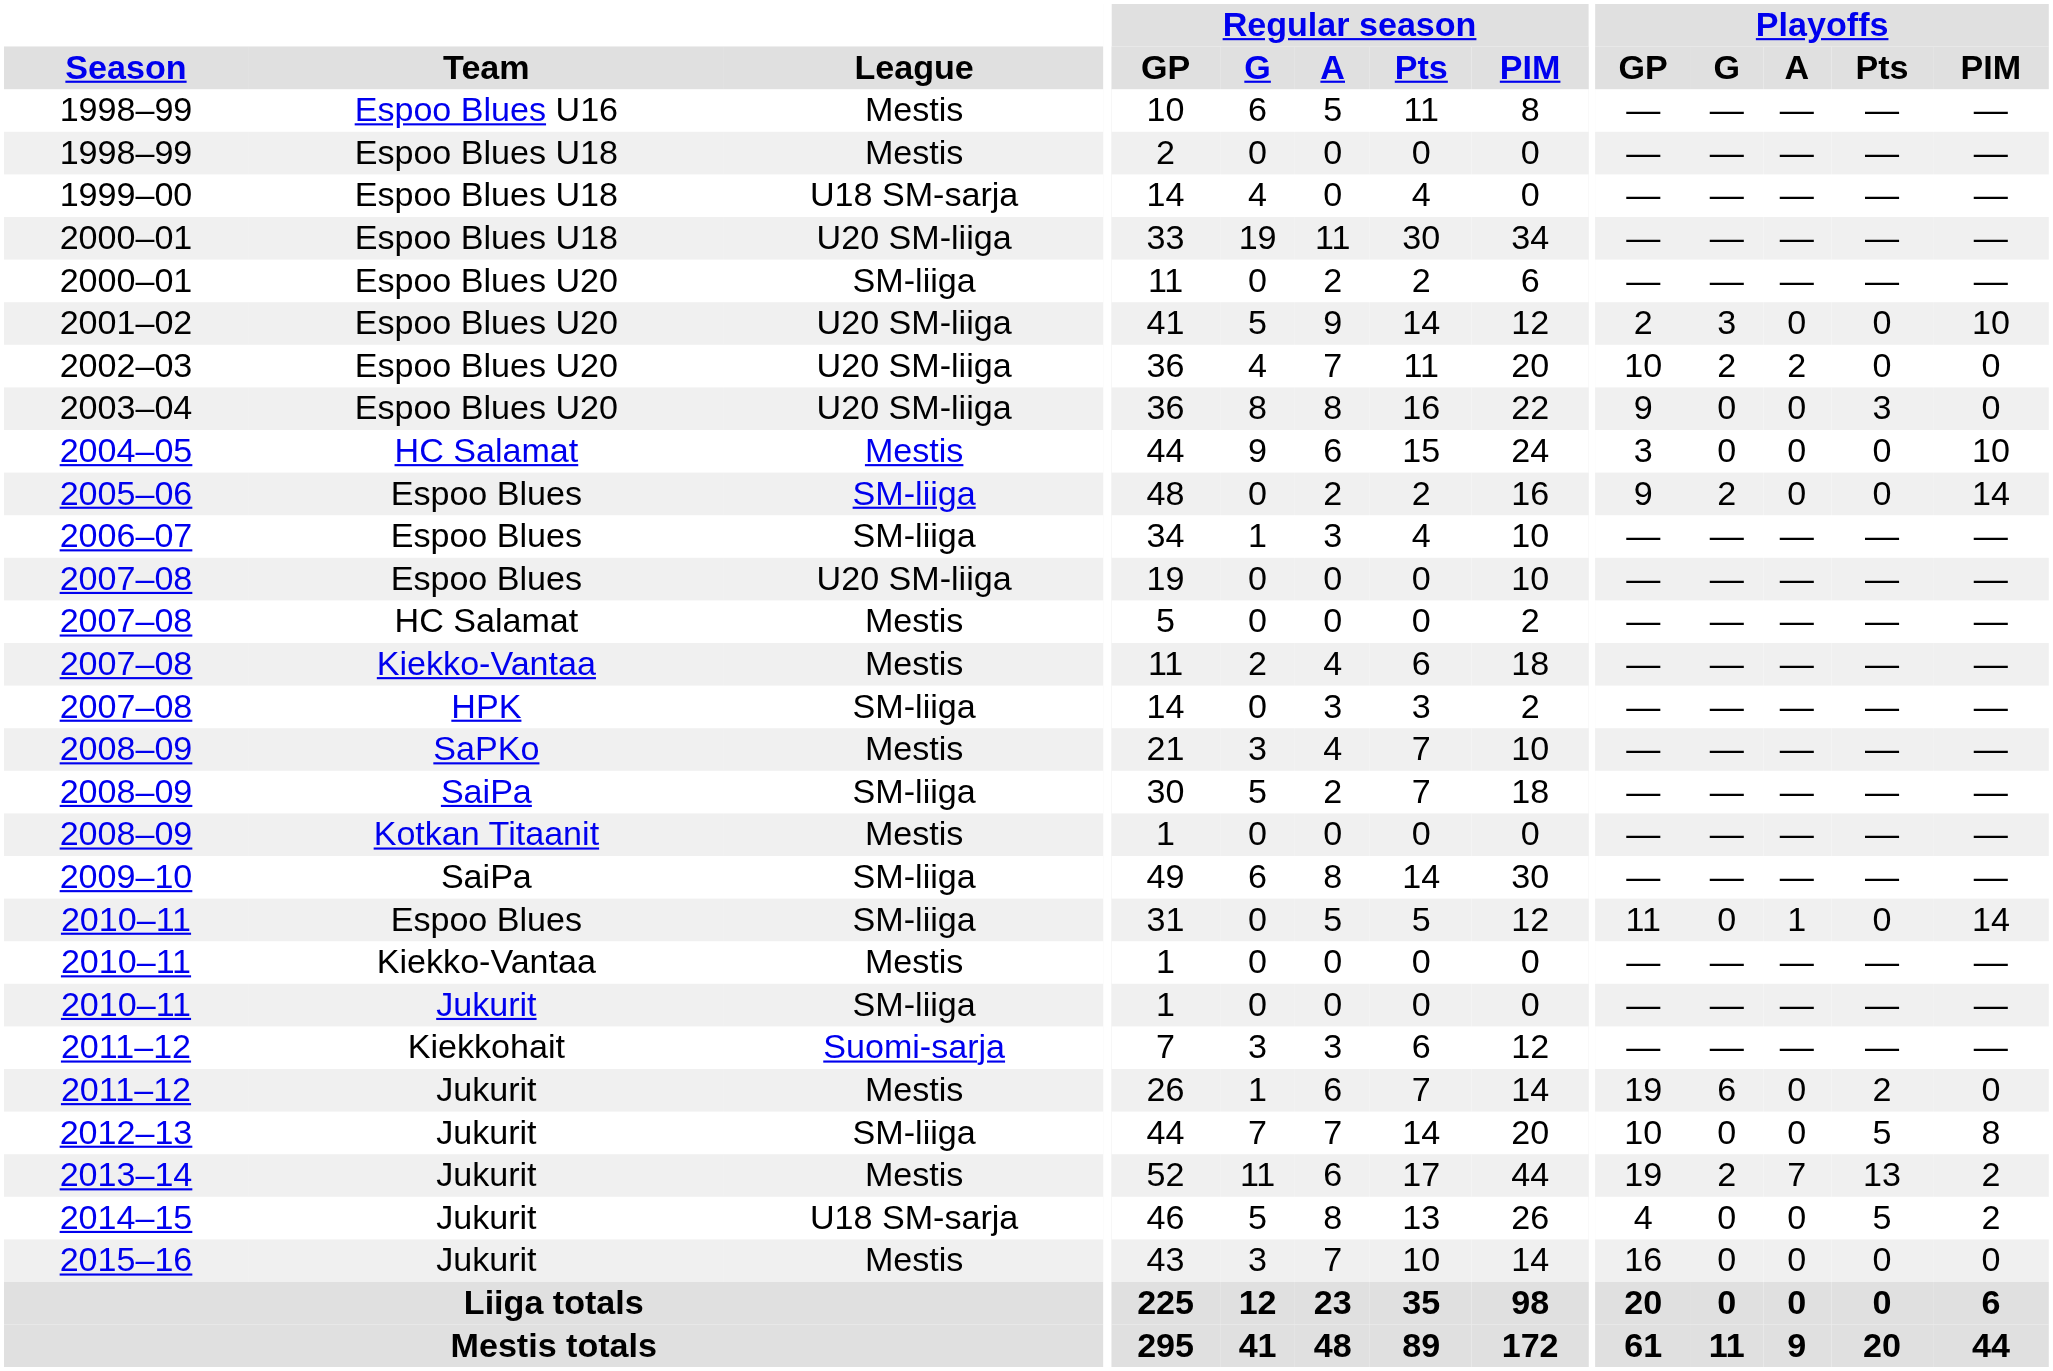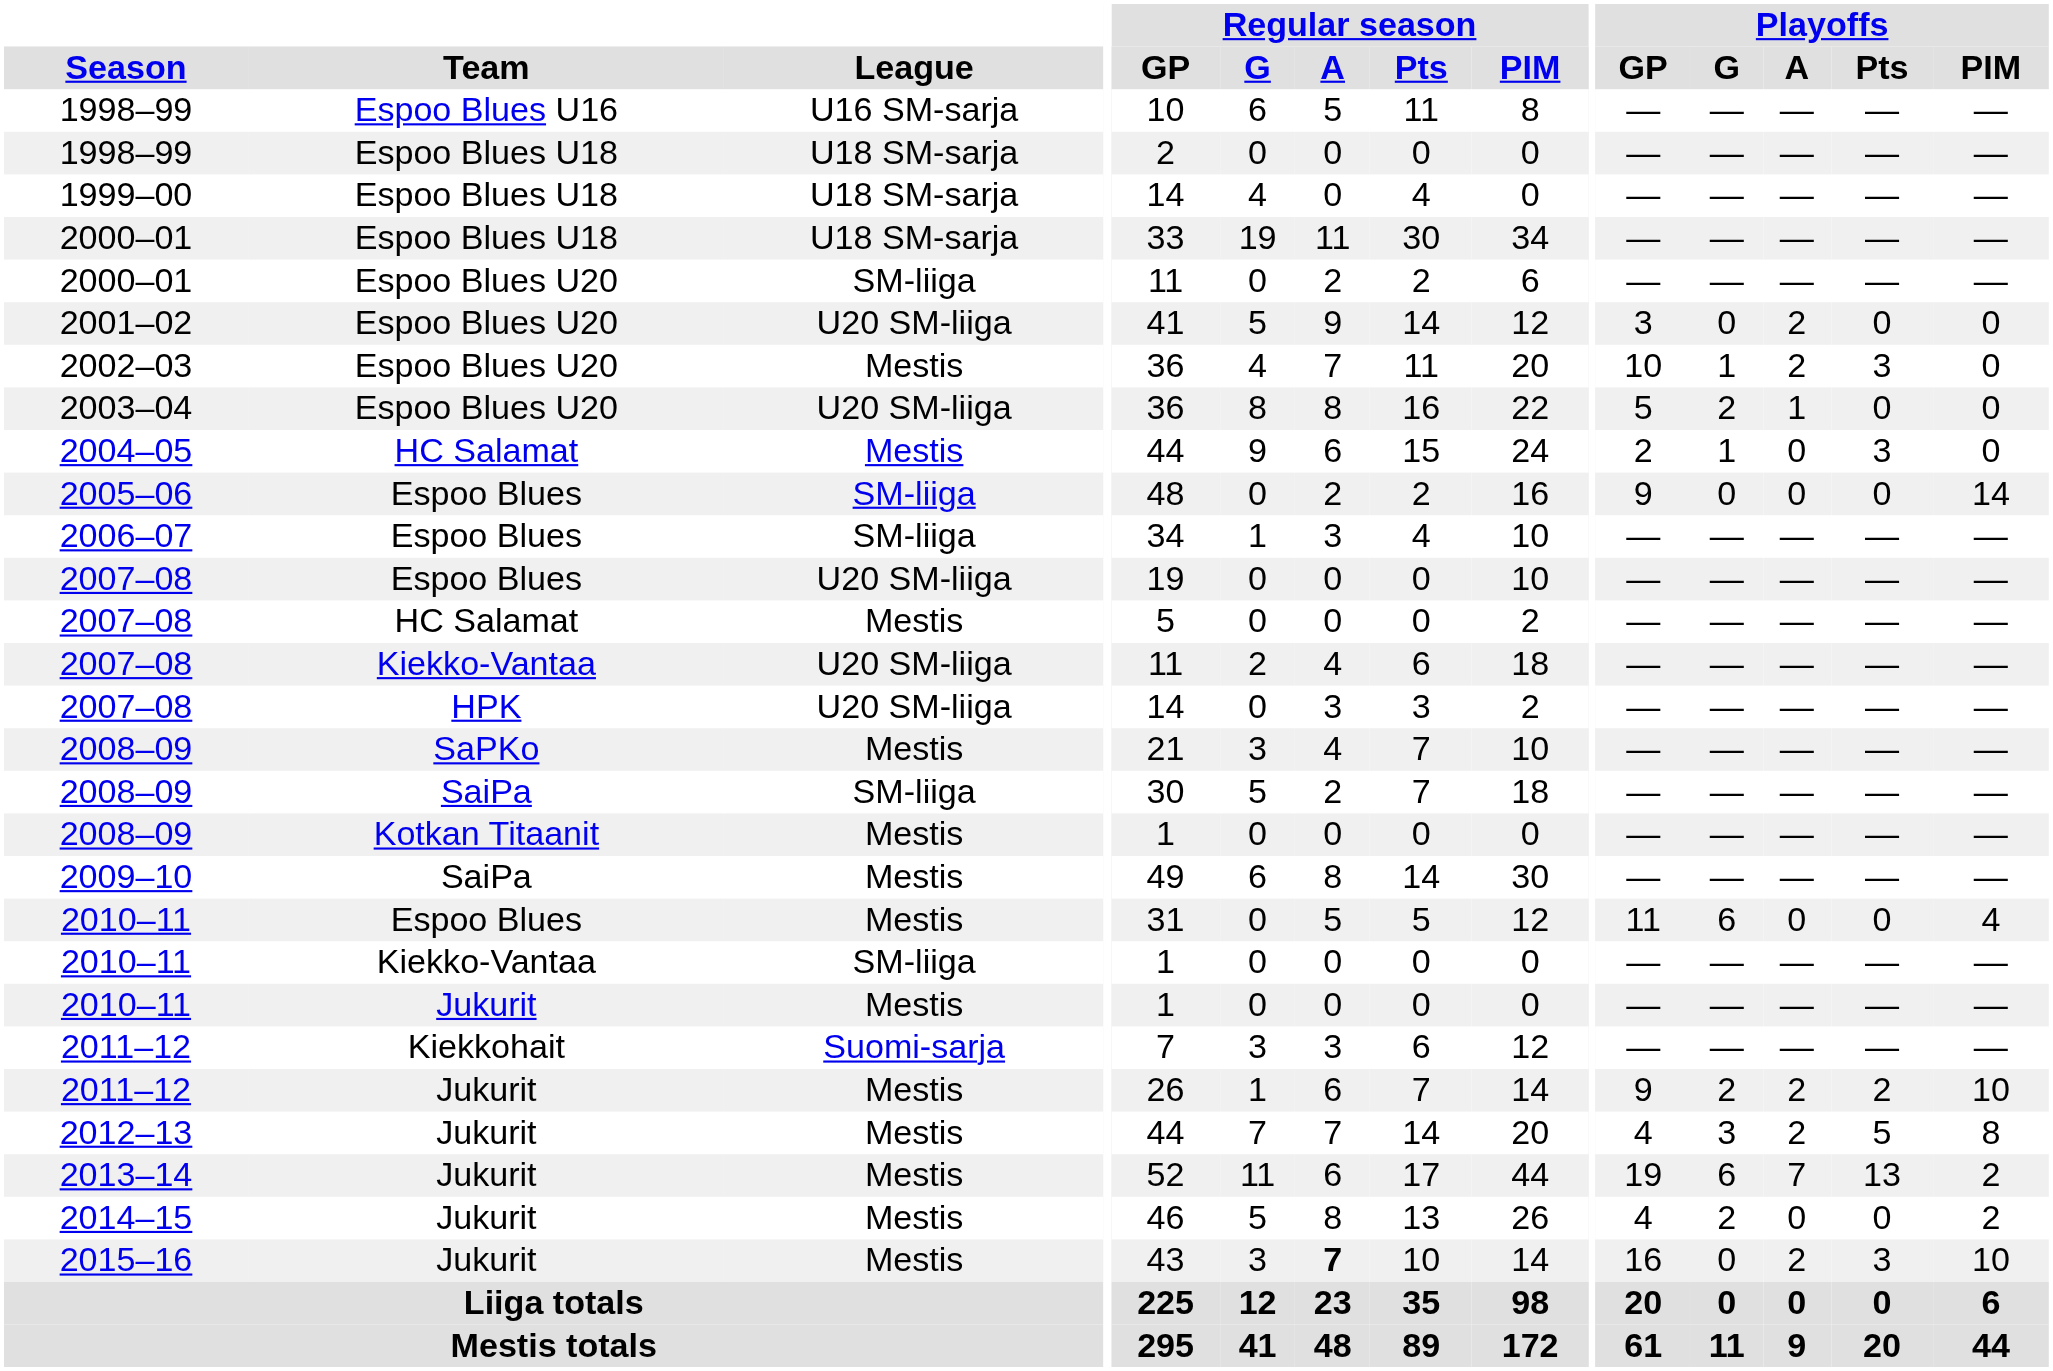1998–99 / Espoo Blues U16 | League: Mestis -> U16 SM-sarja
1998–99 / Espoo Blues U18 | League: Mestis -> U18 SM-sarja
2000–01 / Espoo Blues U18 | League: U20 SM-liiga -> U18 SM-sarja
2001–02 | Playoffs / GP: 2 -> 3
2001–02 | Playoffs / G: 3 -> 0
2001–02 | Playoffs / A: 0 -> 2
2001–02 | Playoffs / PIM: 10 -> 0
2002–03 | League: U20 SM-liiga -> Mestis
2002–03 | Playoffs / G: 2 -> 1
2002–03 | Playoffs / Pts: 0 -> 3
2003–04 | Playoffs / GP: 9 -> 5
2003–04 | Playoffs / G: 0 -> 2
2003–04 | Playoffs / A: 0 -> 1
2003–04 | Playoffs / Pts: 3 -> 0
2004–05 | Playoffs / GP: 3 -> 2
2004–05 | Playoffs / G: 0 -> 1
2004–05 | Playoffs / Pts: 0 -> 3
2004–05 | Playoffs / PIM: 10 -> 0
2005–06 | Playoffs / G: 2 -> 0
2007–08 / Kiekko-Vantaa | League: Mestis -> U20 SM-liiga
2007–08 / HPK | League: SM-liiga -> U20 SM-liiga
2009–10 | League: SM-liiga -> Mestis
2010–11 / Espoo Blues | League: SM-liiga -> Mestis
2010–11 / Espoo Blues | Playoffs / G: 0 -> 6
2010–11 / Espoo Blues | Playoffs / A: 1 -> 0
2010–11 / Espoo Blues | Playoffs / PIM: 14 -> 4
2010–11 / Kiekko-Vantaa | League: Mestis -> SM-liiga
2010–11 / Jukurit | League: SM-liiga -> Mestis
2011–12 / Jukurit | Playoffs / GP: 19 -> 9
2011–12 / Jukurit | Playoffs / G: 6 -> 2
2011–12 / Jukurit | Playoffs / A: 0 -> 2
2011–12 / Jukurit | Playoffs / PIM: 0 -> 10
2012–13 | League: SM-liiga -> Mestis
2012–13 | Playoffs / GP: 10 -> 4
2012–13 | Playoffs / G: 0 -> 3
2012–13 | Playoffs / A: 0 -> 2
2013–14 | Playoffs / G: 2 -> 6
2014–15 | League: U18 SM-sarja -> Mestis
2014–15 | Playoffs / G: 0 -> 2
2014–15 | Playoffs / Pts: 5 -> 0
2015–16 | Regular season / A: normal -> bold
2015–16 | Playoffs / A: 0 -> 2
2015–16 | Playoffs / Pts: 0 -> 3
2015–16 | Playoffs / PIM: 0 -> 10
